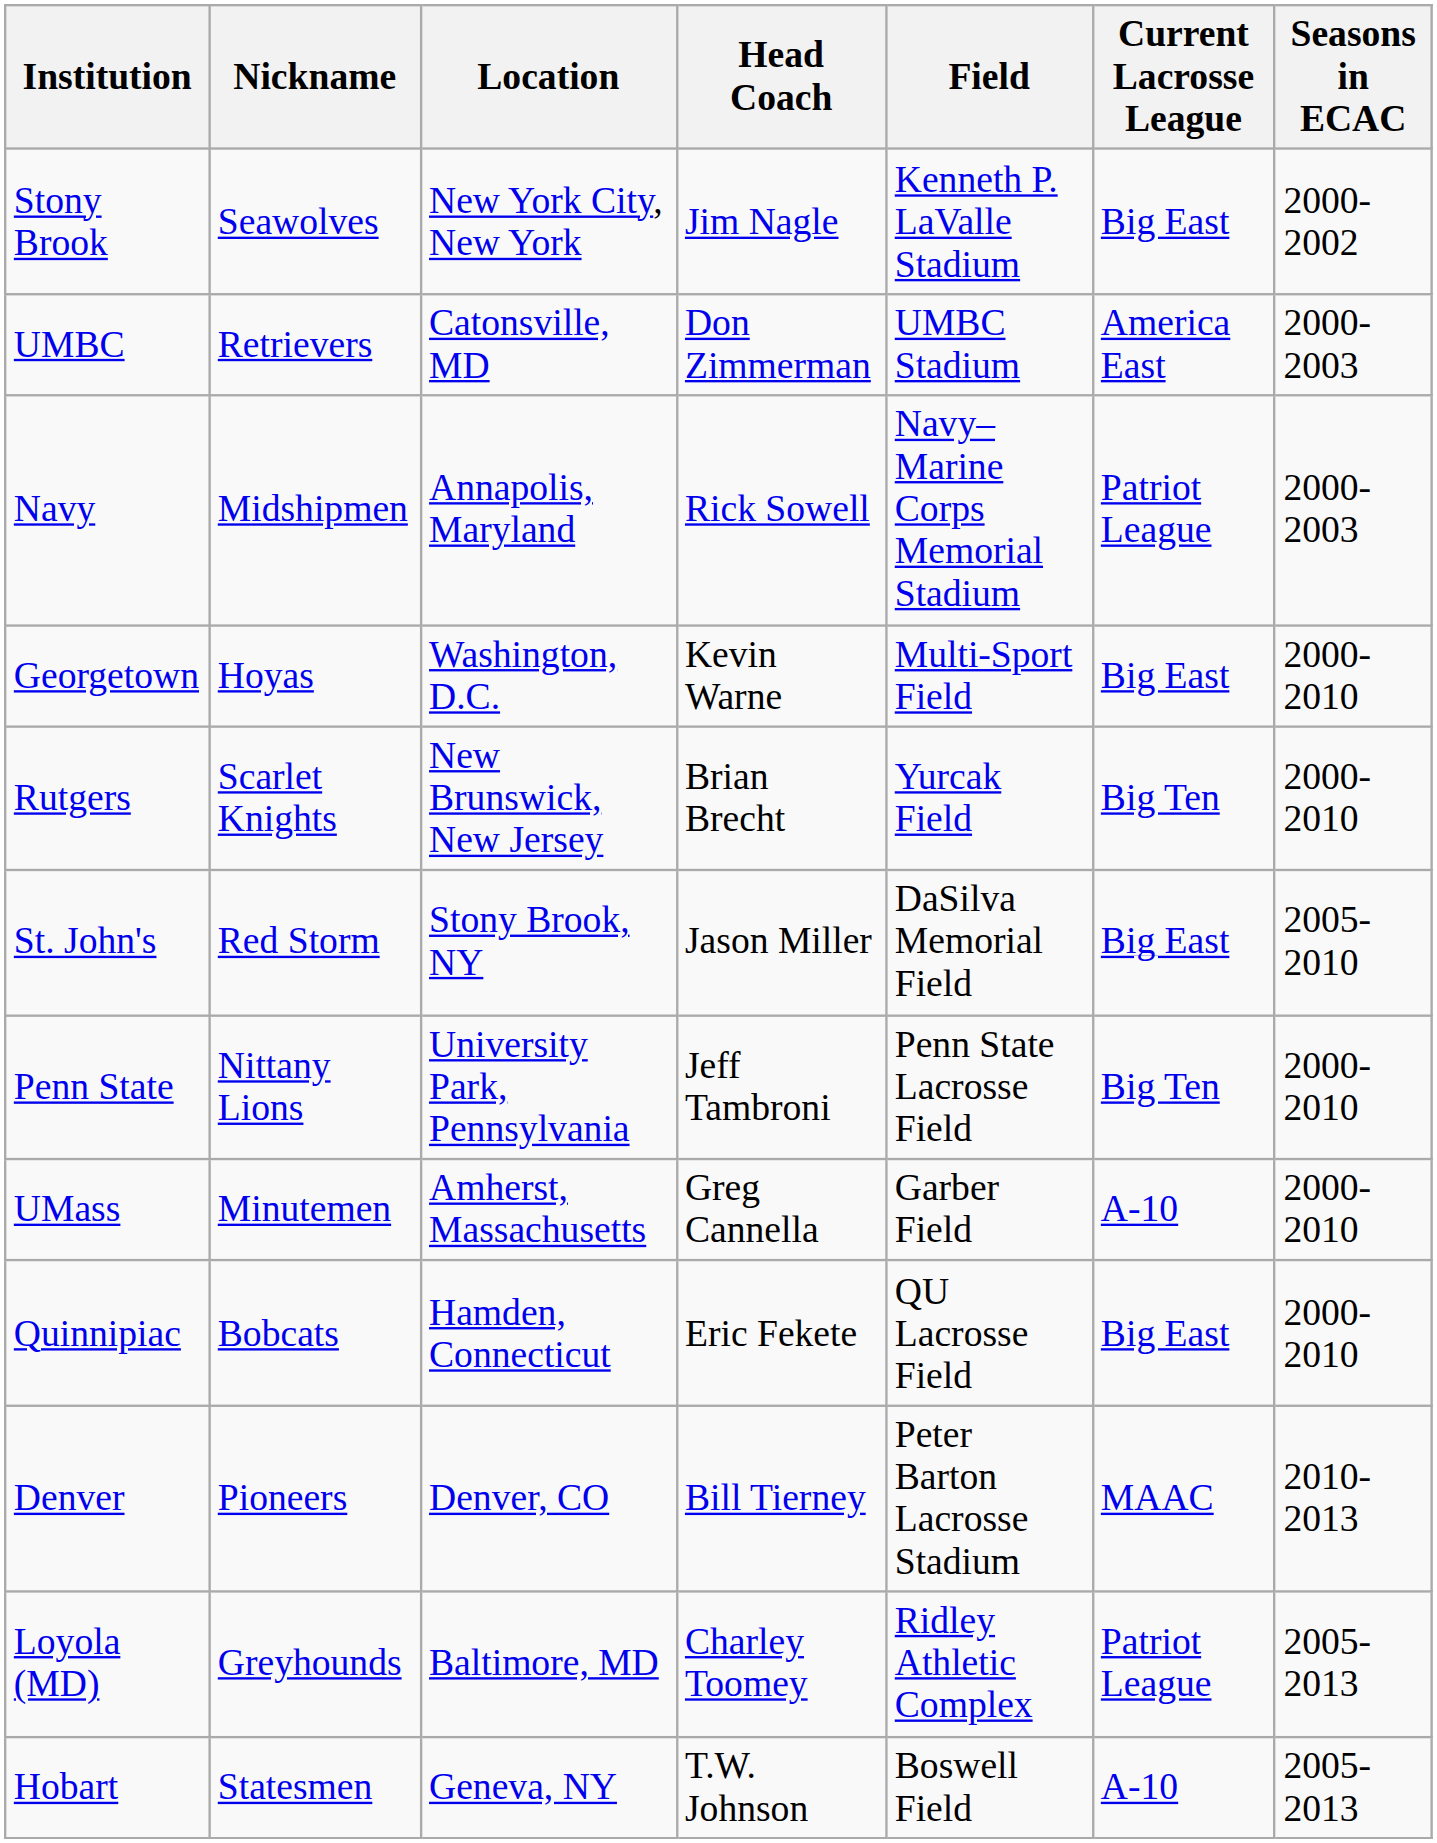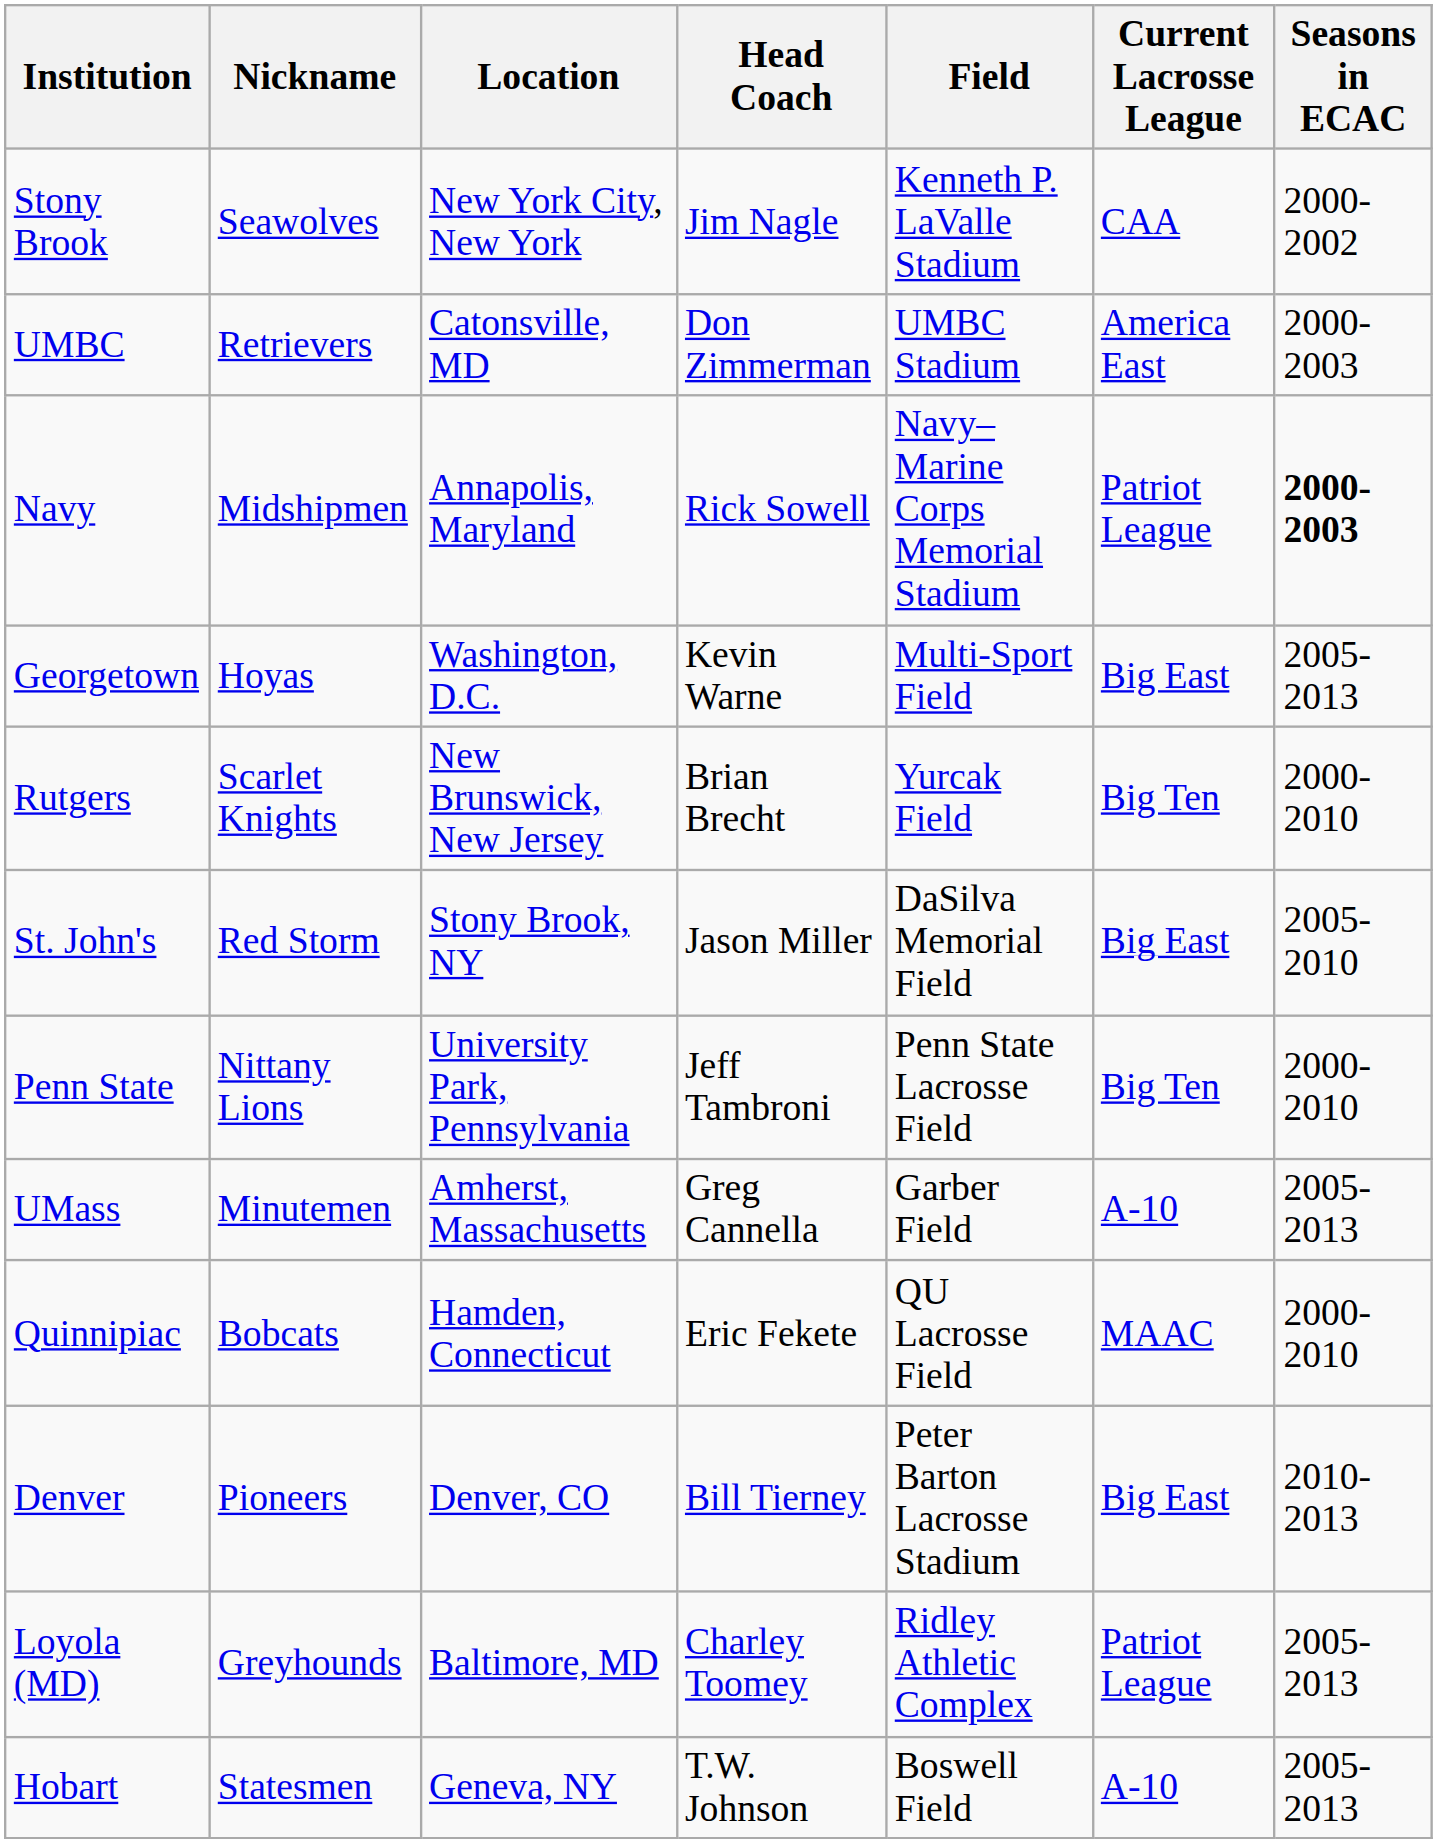Stony Brook | Current Lacrosse League: Big East -> CAA
Navy | Seasons in ECAC: normal -> bold
Georgetown | Seasons in ECAC: 2000-2010 -> 2005-2013
UMass | Seasons in ECAC: 2000-2010 -> 2005-2013
Quinnipiac | Current Lacrosse League: Big East -> MAAC
Denver | Current Lacrosse League: MAAC -> Big East
